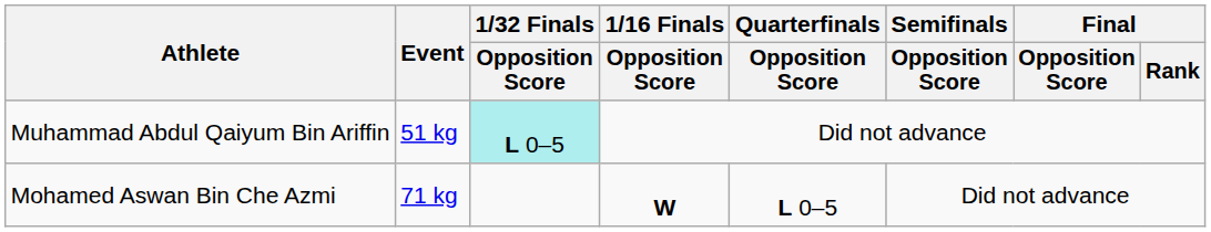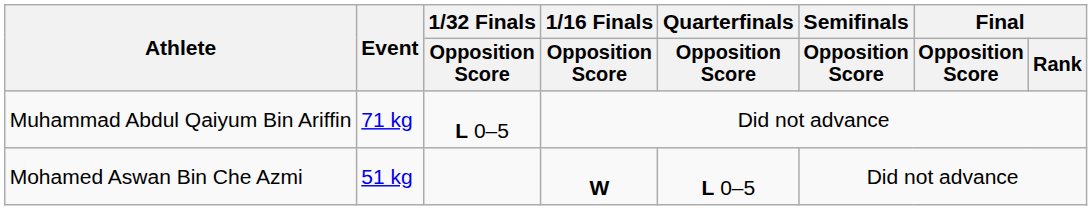Muhammad Abdul Qaiyum Bin Ariffin | Event: 51 kg -> 71 kg
Muhammad Abdul Qaiyum Bin Ariffin | 1/32 Finals / Opposition Score: paleturquoise background -> no background
Mohamed Aswan Bin Che Azmi | Event: 71 kg -> 51 kg
